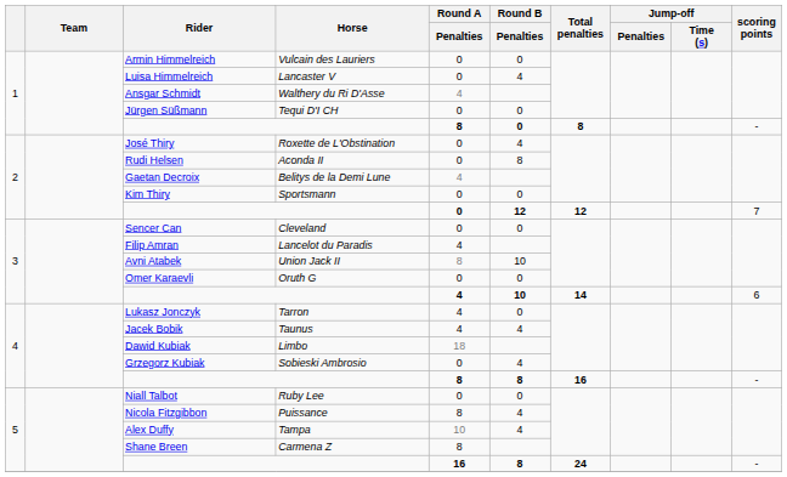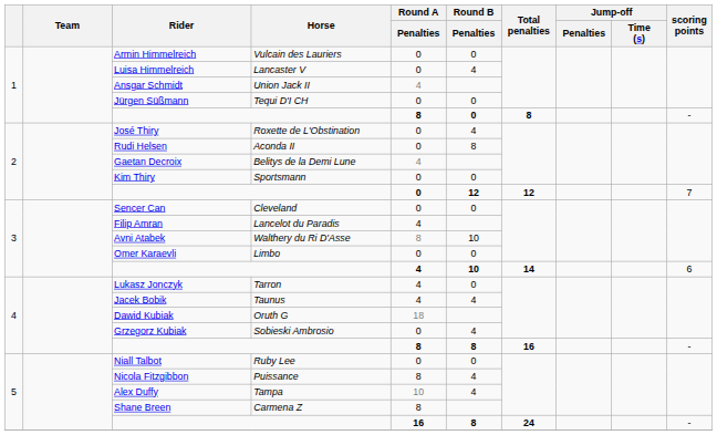Ansgar Schmidt | Horse: Walthery du Ri D'Asse -> Union Jack II
Avni Atabek | Horse: Union Jack II -> Walthery du Ri D'Asse
Omer Karaevli | Horse: Oruth G -> Limbo
Dawid Kubiak | Horse: Limbo -> Oruth G
